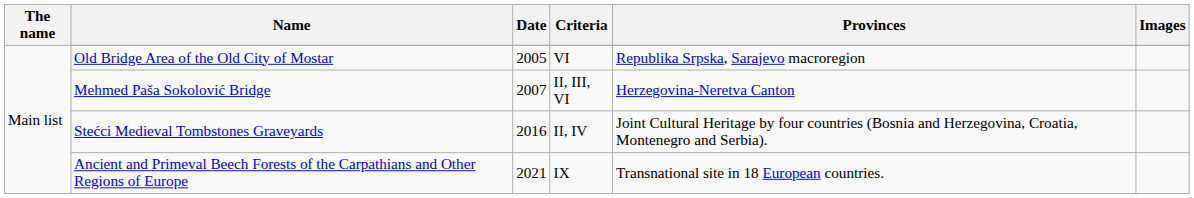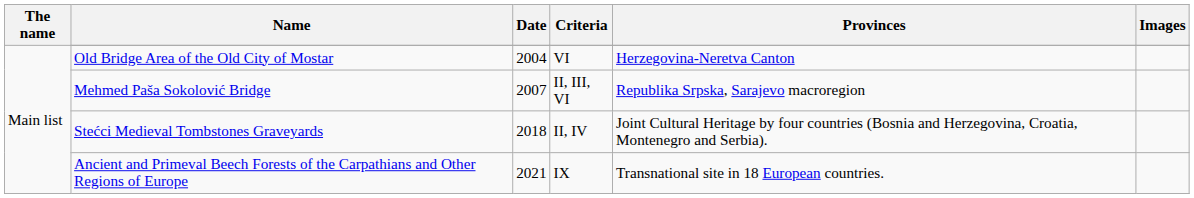Old Bridge Area of the Old City of Mostar | Date: 2005 -> 2004
Old Bridge Area of the Old City of Mostar | Provinces: Republika Srpska, Sarajevo macroregion -> Herzegovina-Neretva Canton
Mehmed Paša Sokolović Bridge | Provinces: Herzegovina-Neretva Canton -> Republika Srpska, Sarajevo macroregion
Stećci Medieval Tombstones Graveyards | Date: 2016 -> 2018
